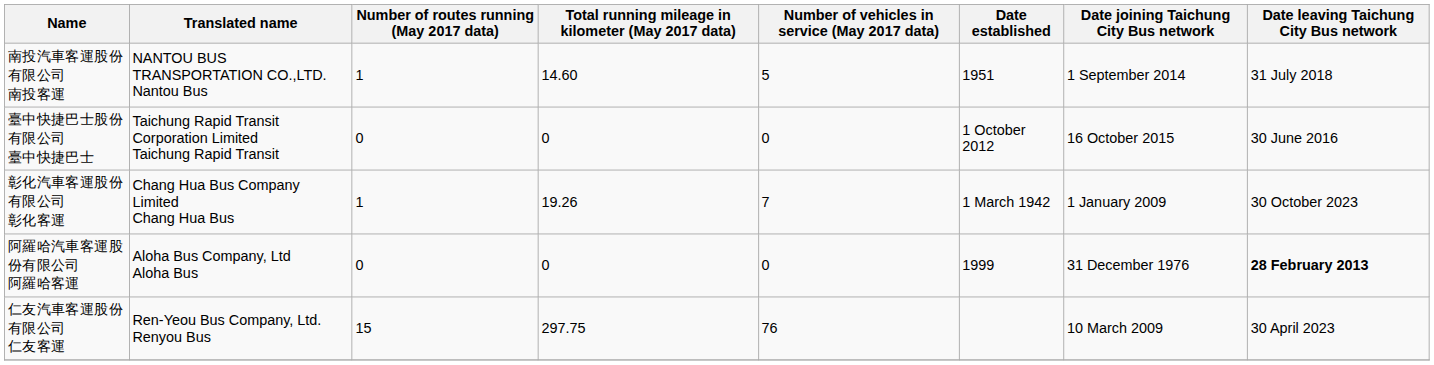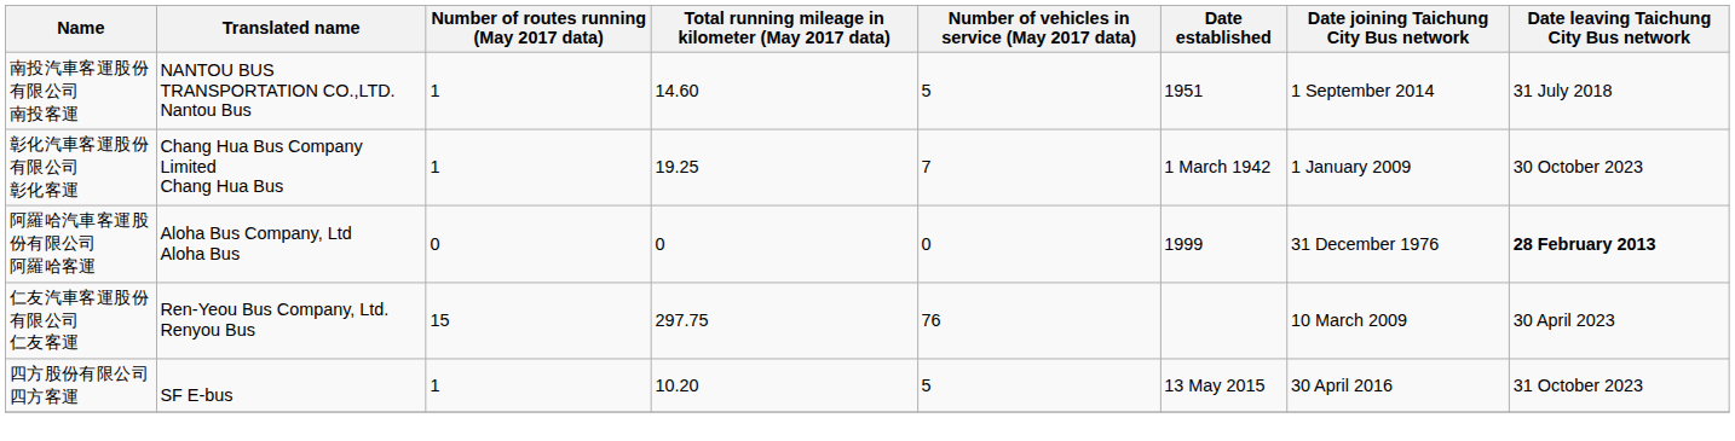- row: 臺中快捷巴士股份有限公司 臺中快捷巴士 | Taichung Rapid Transit Corporation Limited Taichung Rapid Transit | 0 | 0 | 0 | 1 October 2012 | 16 October 2015 | 30 June 2016
彰化汽車客運股份有限公司 彰化客運 | Total running mileage in kilometer (May 2017 data): 19.26 -> 19.25
+ row: 四方股份有限公司 四方客運 | SF E-bus | 1 | 10.20 | 5 | 13 May 2015 | 30 April 2016 | 31 October 2023
